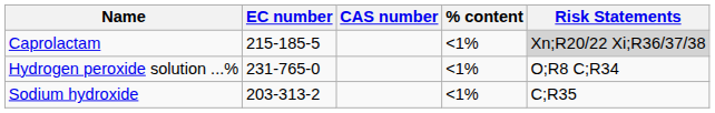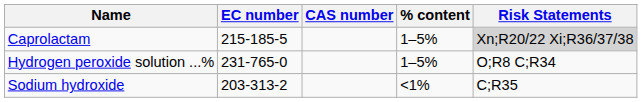Caprolactam | % content: <1% -> 1–5%
Hydrogen peroxide solution ...% | % content: <1% -> 1–5%
